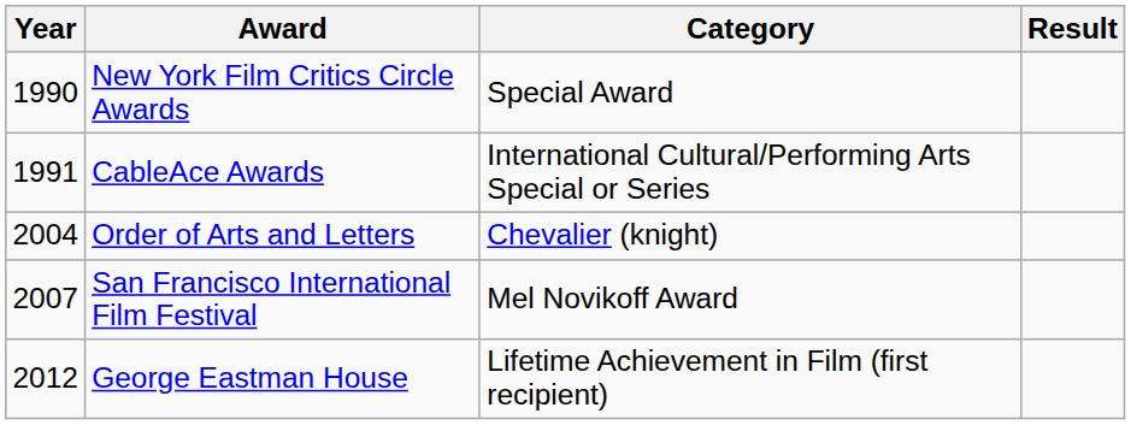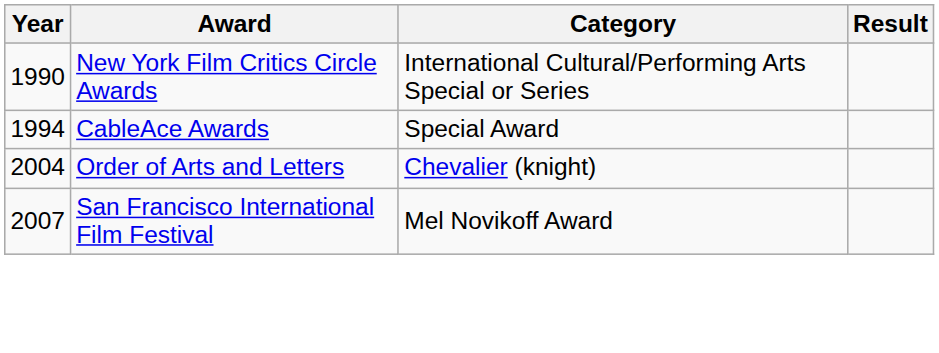New York Film Critics Circle Awards | Category: Special Award -> International Cultural/Performing Arts Special or Series
CableAce Awards | Year: 1991 -> 1994
CableAce Awards | Category: International Cultural/Performing Arts Special or Series -> Special Award
- row: 2012 | George Eastman House | Lifetime Achievement in Film (first recipient)
